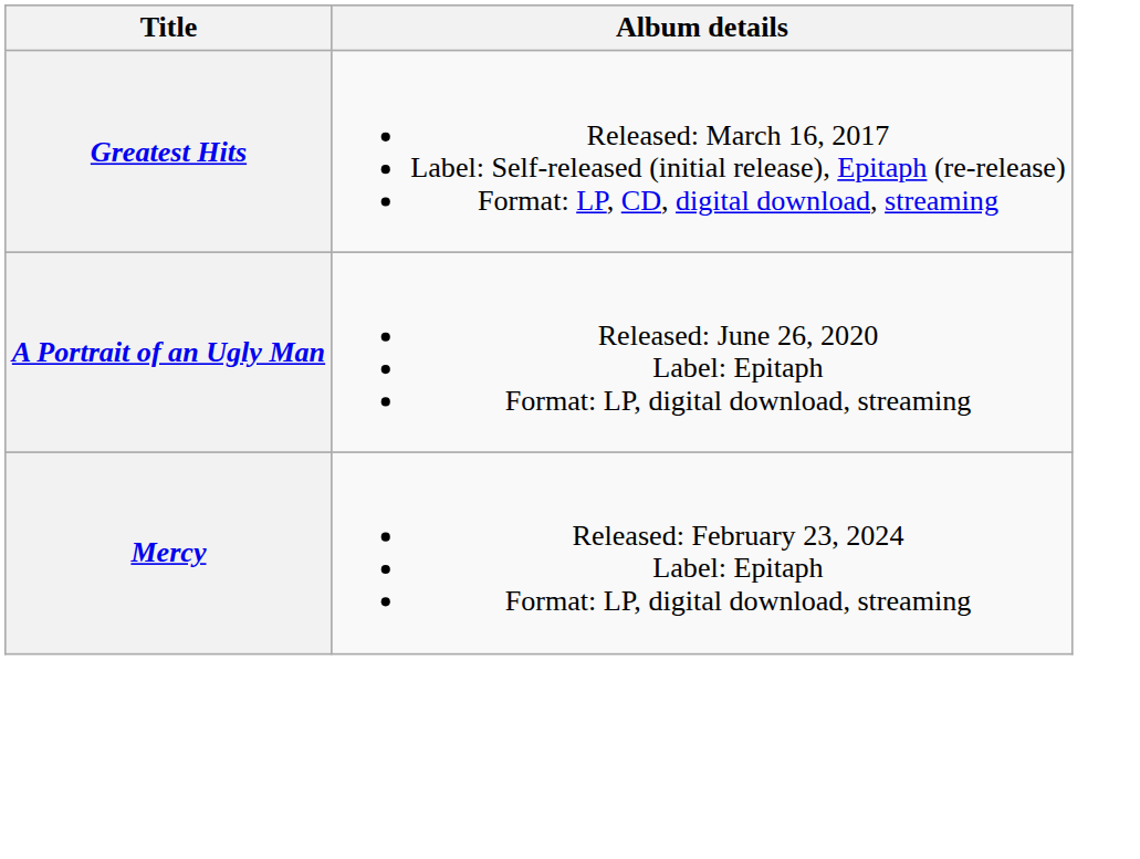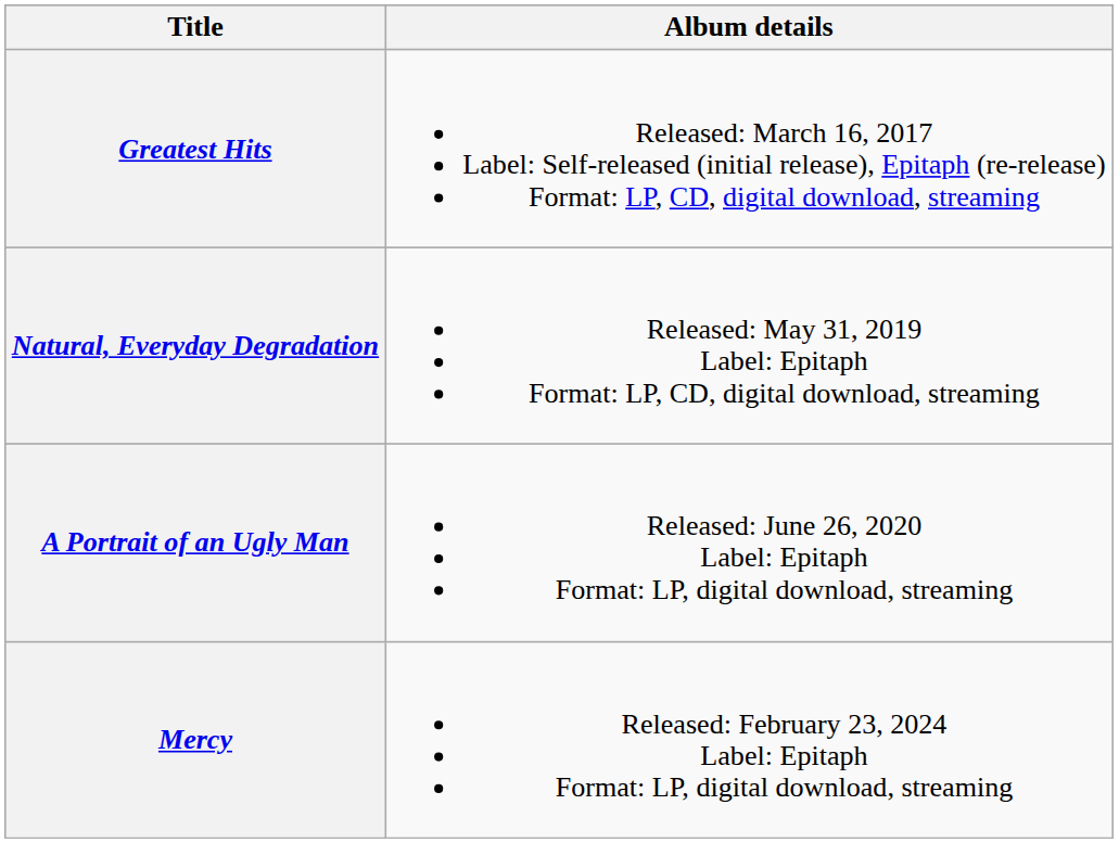+ row: Natural, Everyday Degradation | Released: May 31, 2019 Label: Epitaph Format: LP, CD, digital download, streaming
